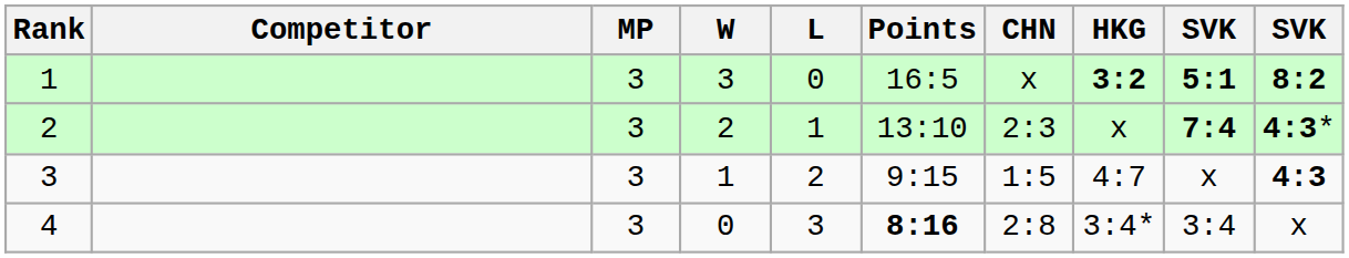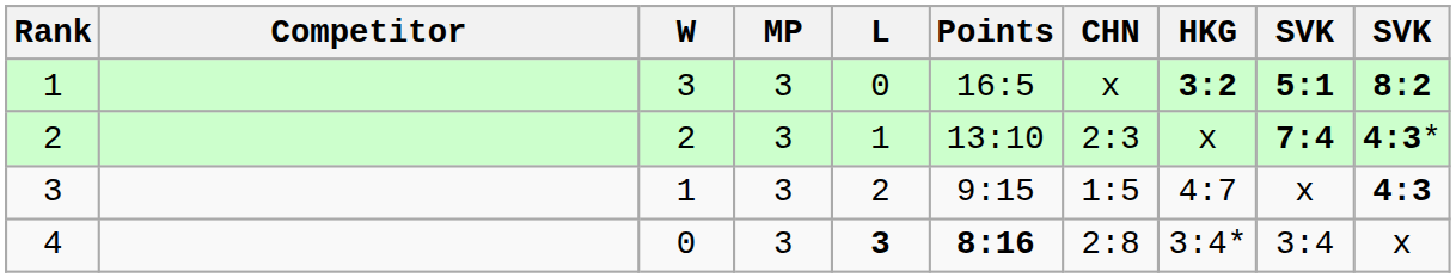columns swapped: MP <-> W
4 | L: normal -> bold
